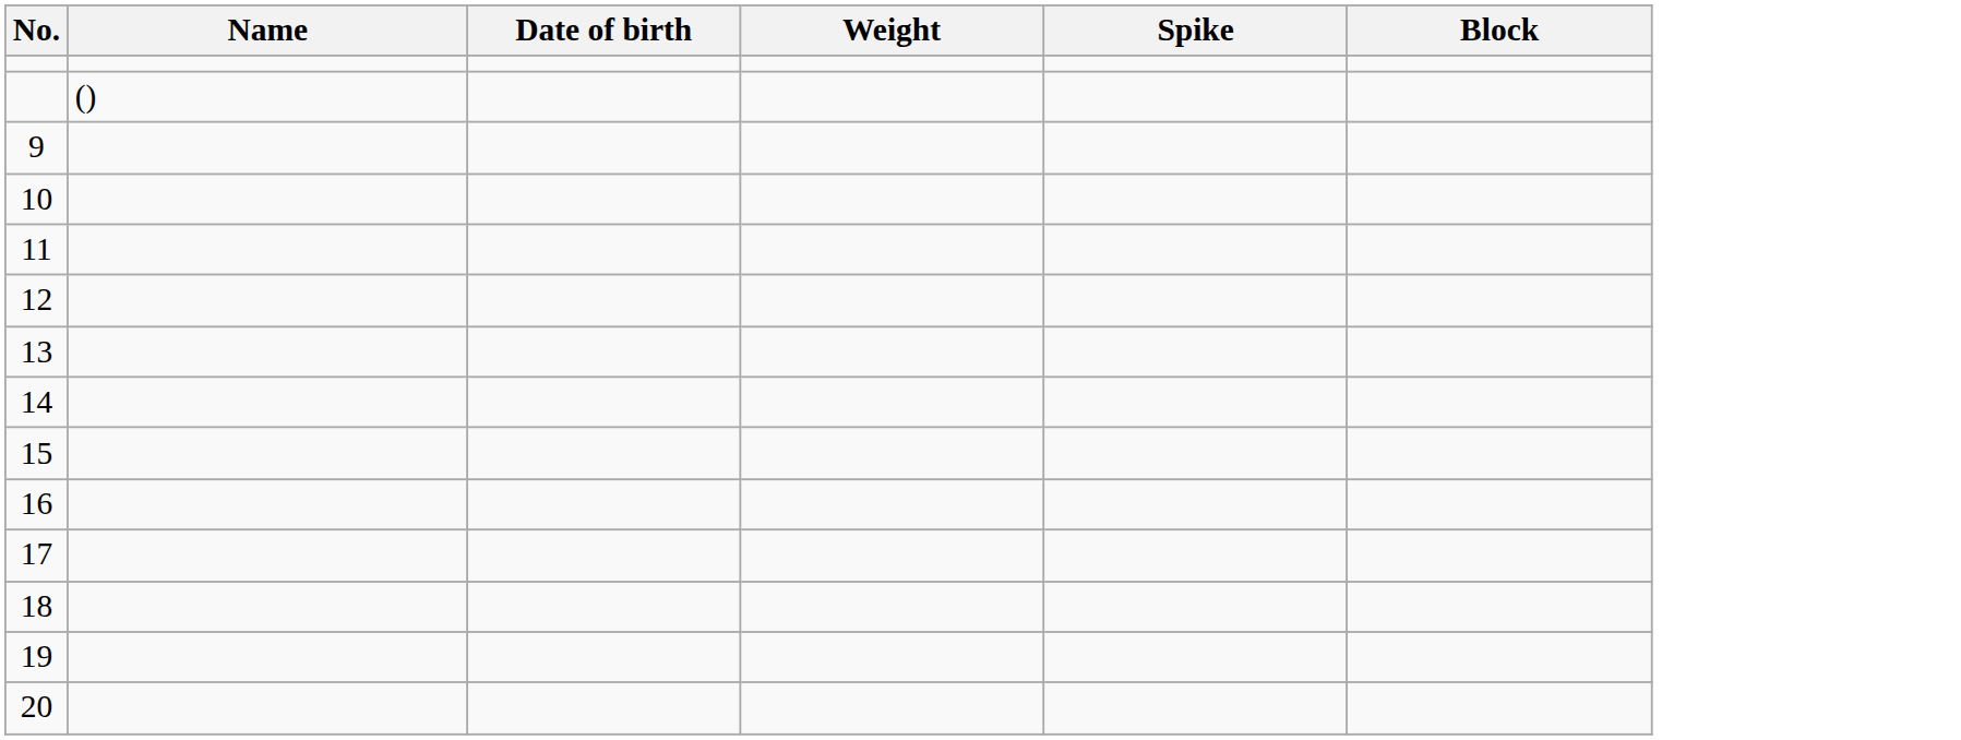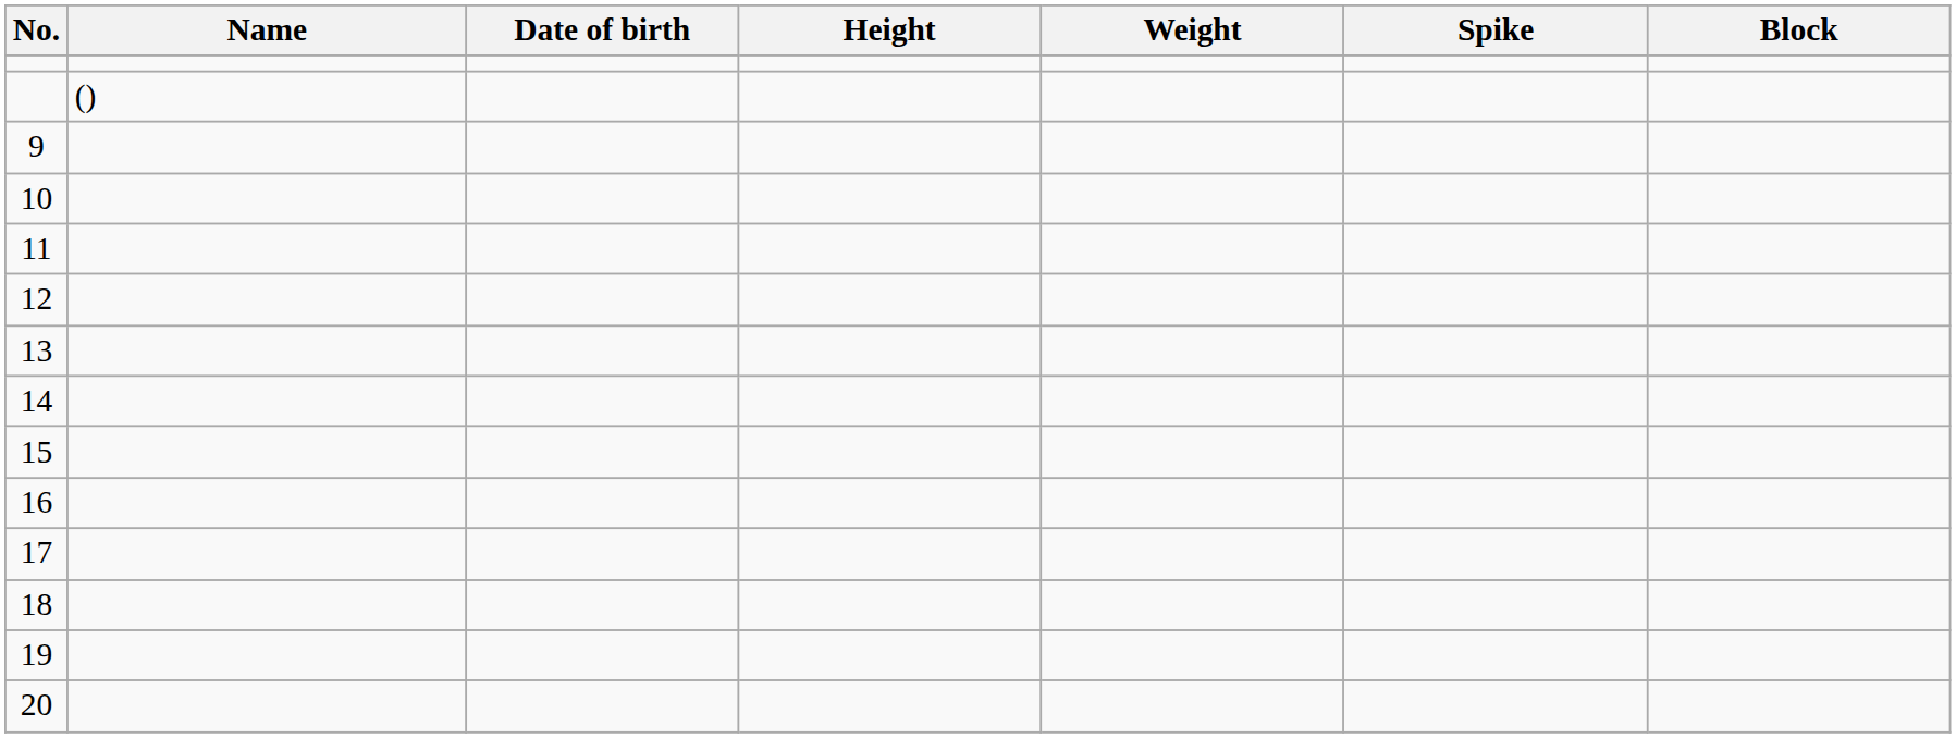+ column: Height
